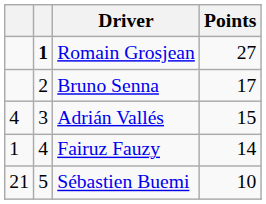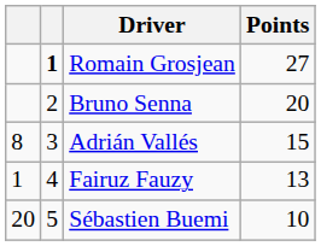Bruno Senna | Points: 17 -> 20
Adrián Vallés | column 1: 4 -> 8
Fairuz Fauzy | Points: 14 -> 13
Sébastien Buemi | column 1: 21 -> 20
